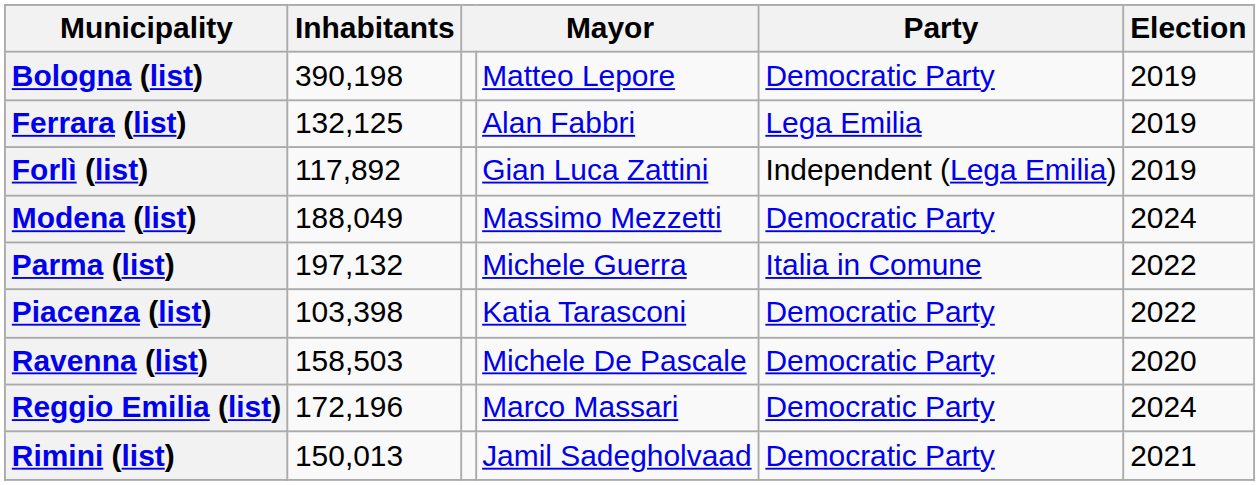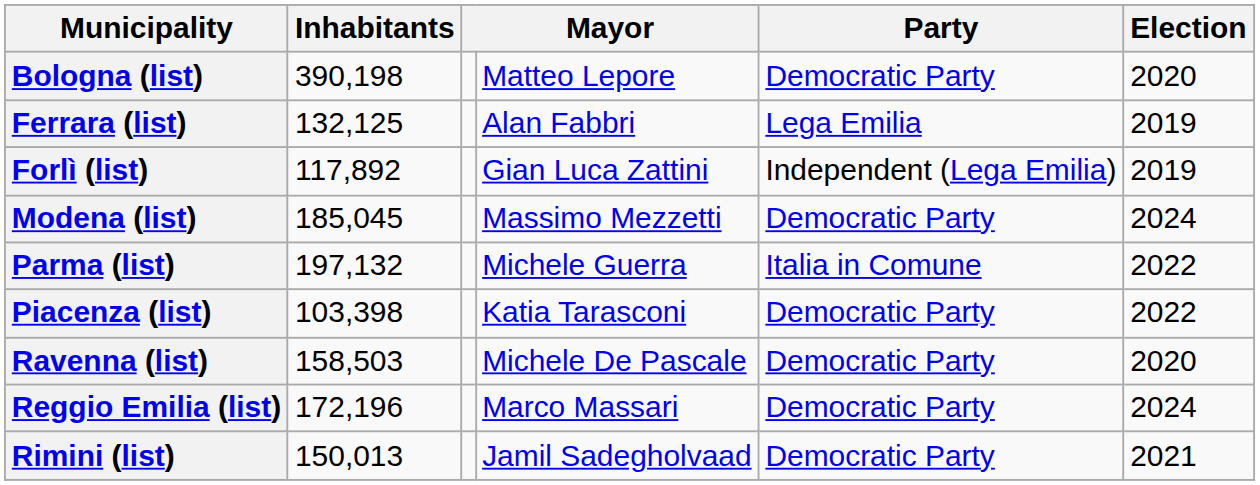Bologna (list) | Election: 2019 -> 2020
Modena (list) | Inhabitants: 188,049 -> 185,045
